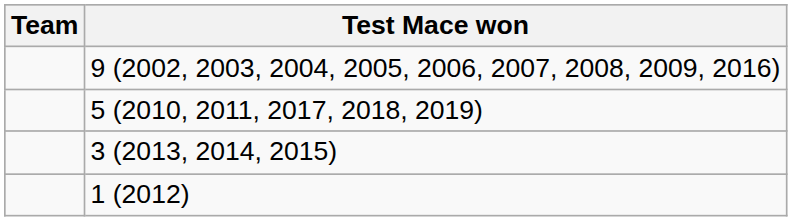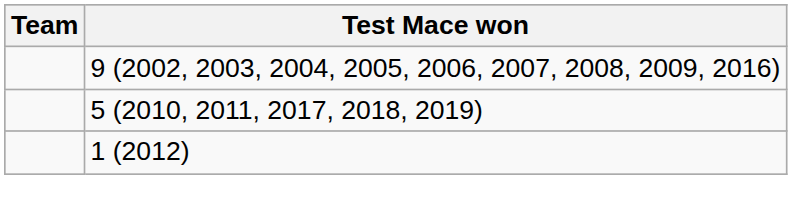- row: 3 (2013, 2014, 2015)
